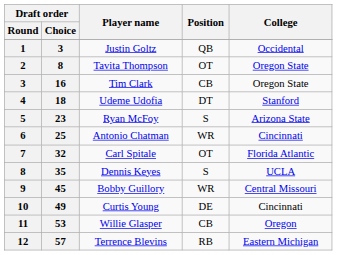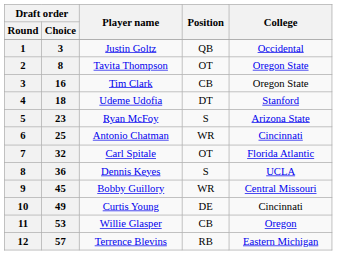Dennis Keyes | Draft order / Choice: 35 -> 36
